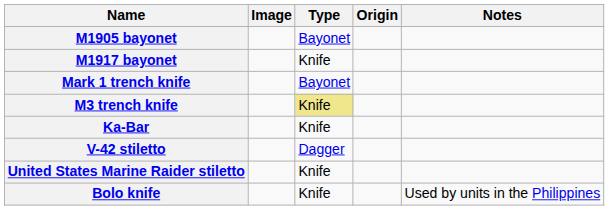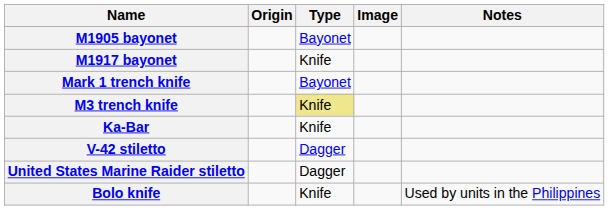columns swapped: Image <-> Origin
United States Marine Raider stiletto | Type: Knife -> Dagger
